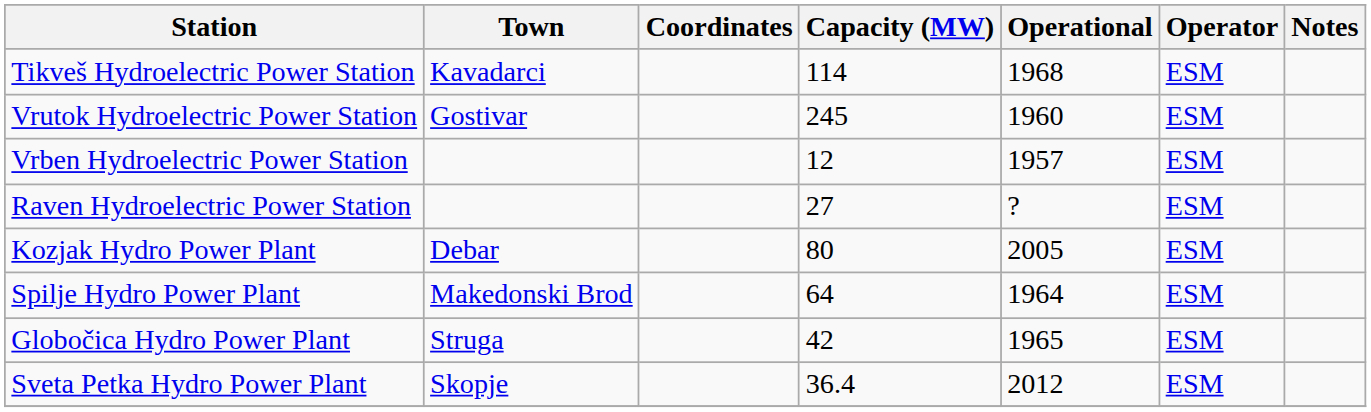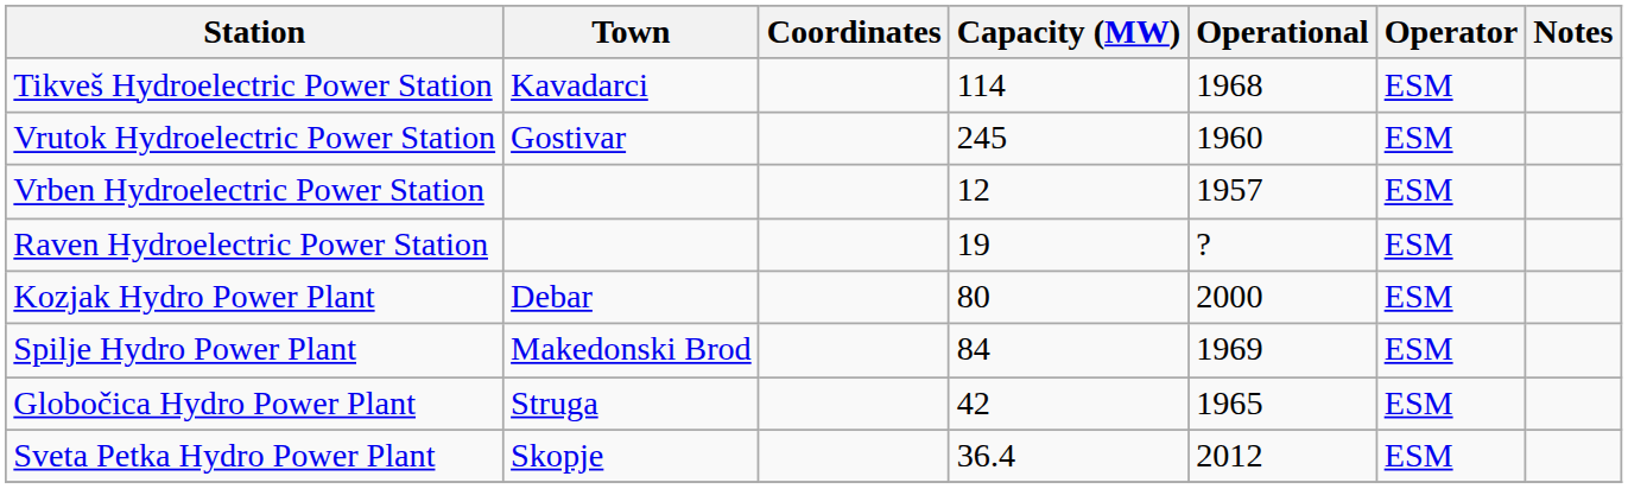Raven Hydroelectric Power Station | Capacity (MW): 27 -> 19
Kozjak Hydro Power Plant | Operational: 2005 -> 2000
Spilje Hydro Power Plant | Capacity (MW): 64 -> 84
Spilje Hydro Power Plant | Operational: 1964 -> 1969
